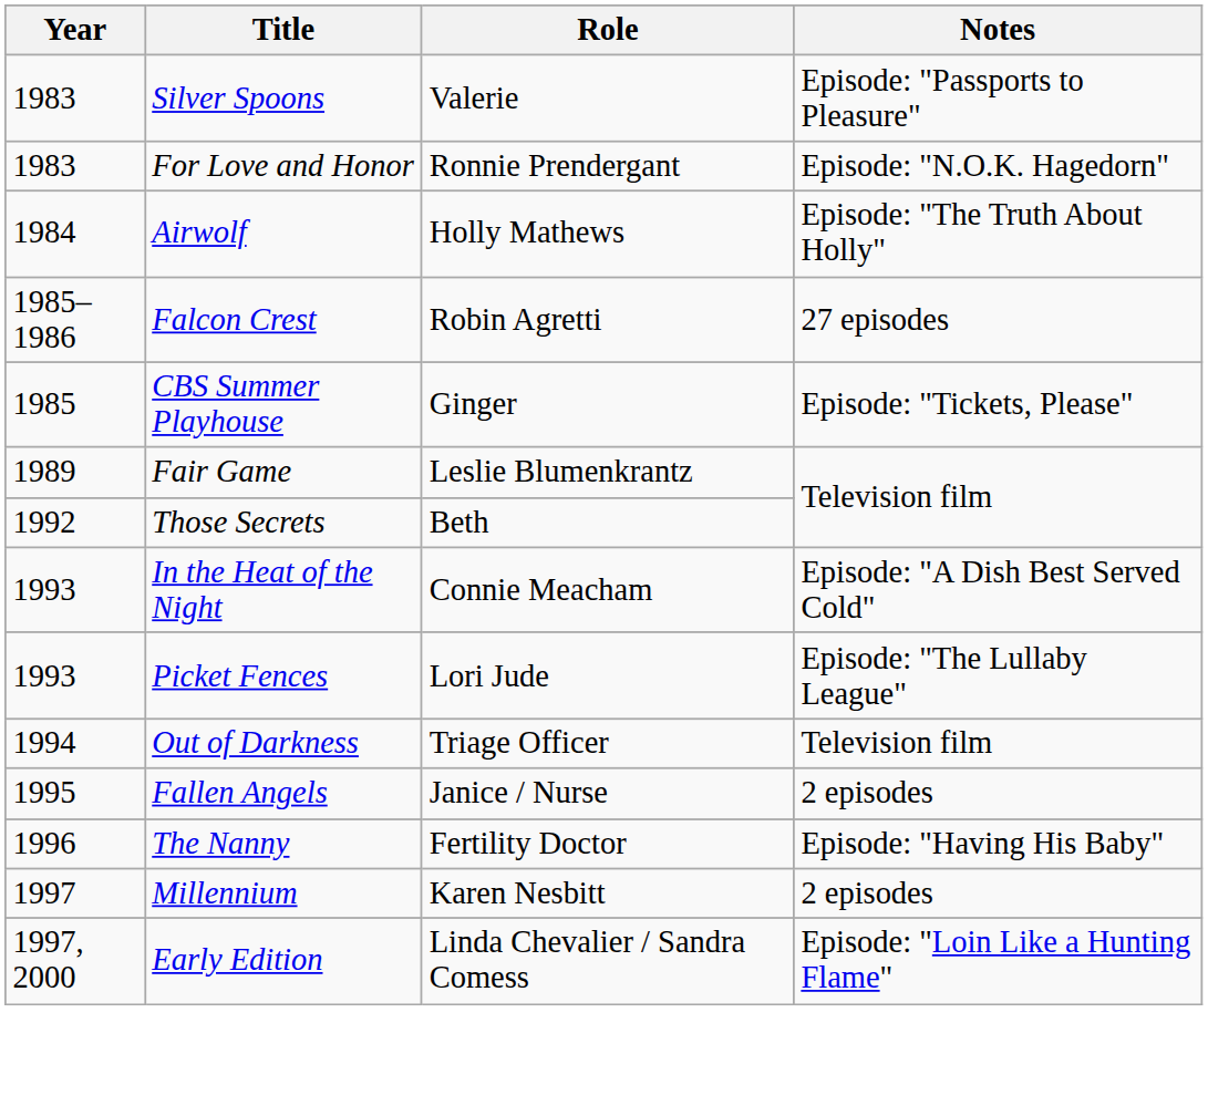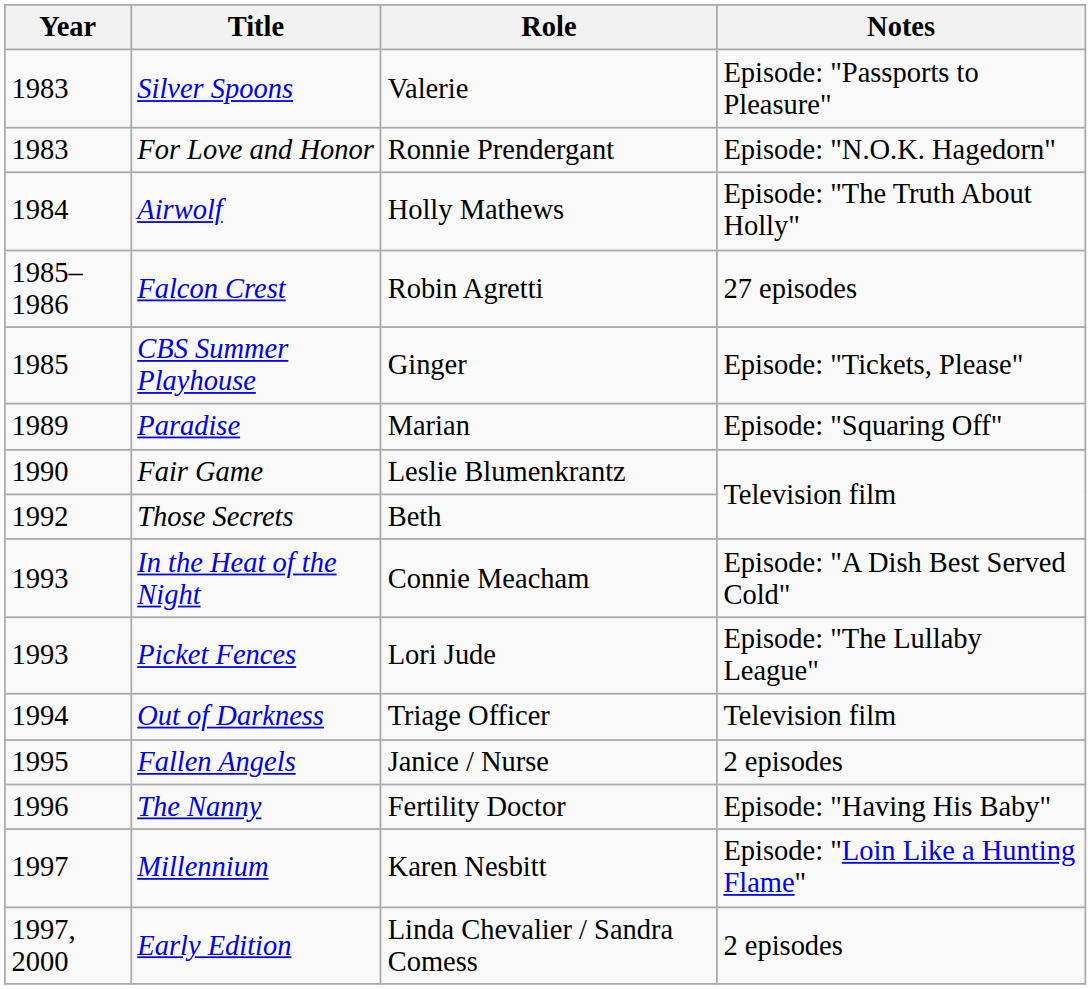+ row: 1989 | Paradise | Marian | Episode: "Squaring Off"
Fair Game | Year: 1989 -> 1990
Millennium | Notes: 2 episodes -> Episode: "Loin Like a Hunting Flame"
Early Edition | Notes: Episode: "Loin Like a Hunting Flame" -> 2 episodes
